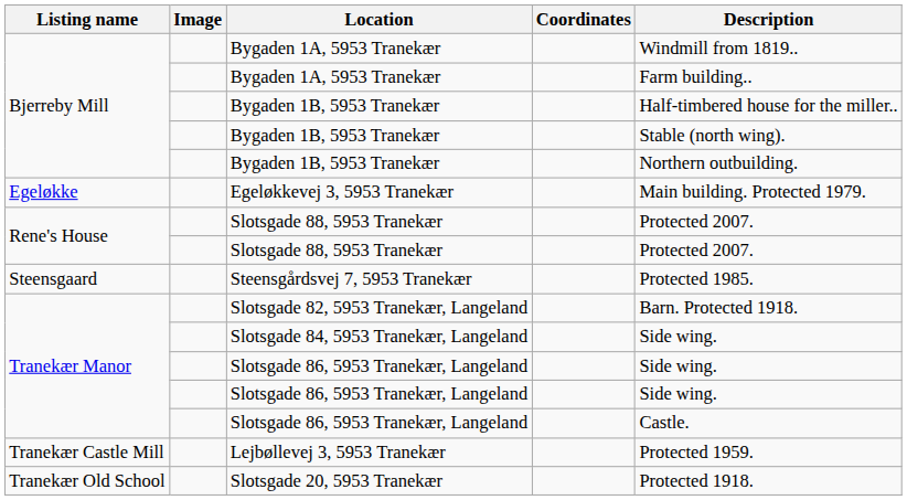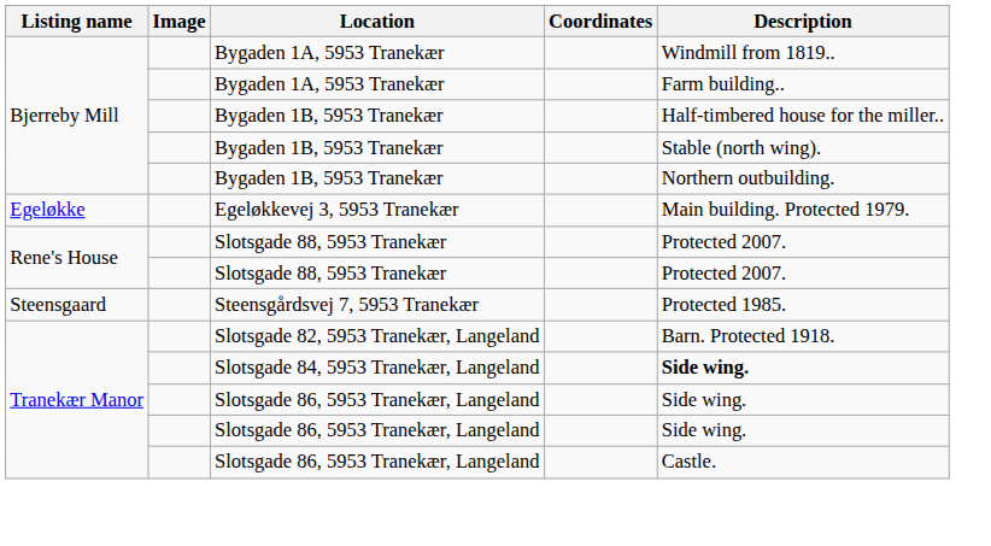Slotsgade 84, 5953 Tranekær, Langeland | Description: normal -> bold
- row: Tranekær Castle Mill | Lejbøllevej 3, 5953 Tranekær | Protected 1959.
- row: Tranekær Old School | Slotsgade 20, 5953 Tranekær | Protected 1918.
